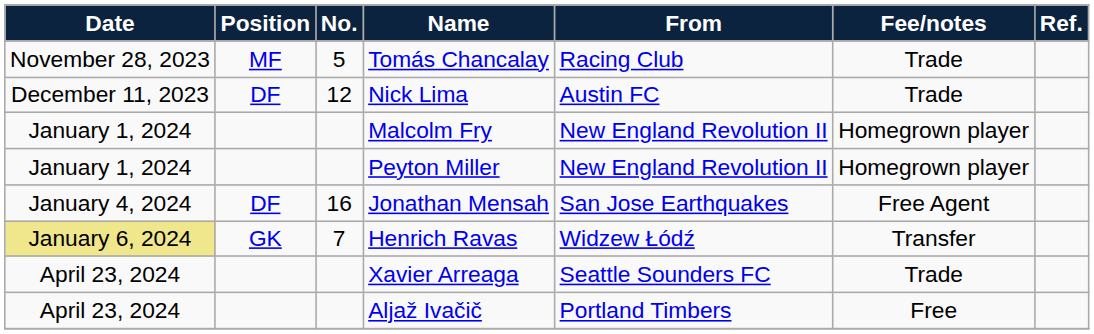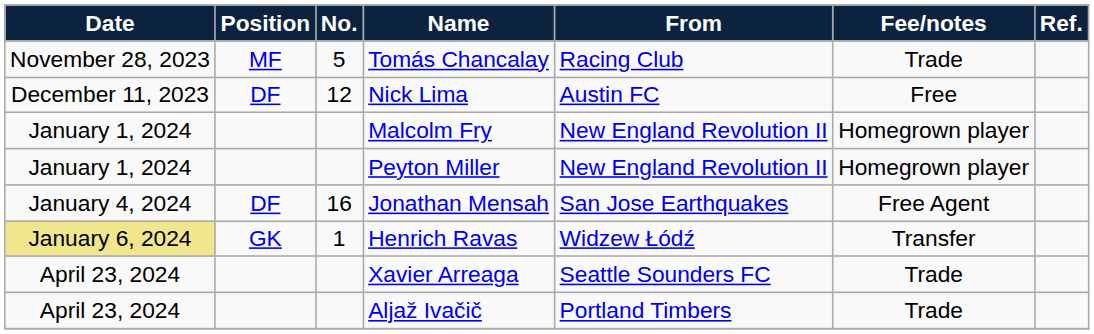Nick Lima | Fee/notes: Trade -> Free
Henrich Ravas | No.: 7 -> 1
Aljaž Ivačič | Fee/notes: Free -> Trade
